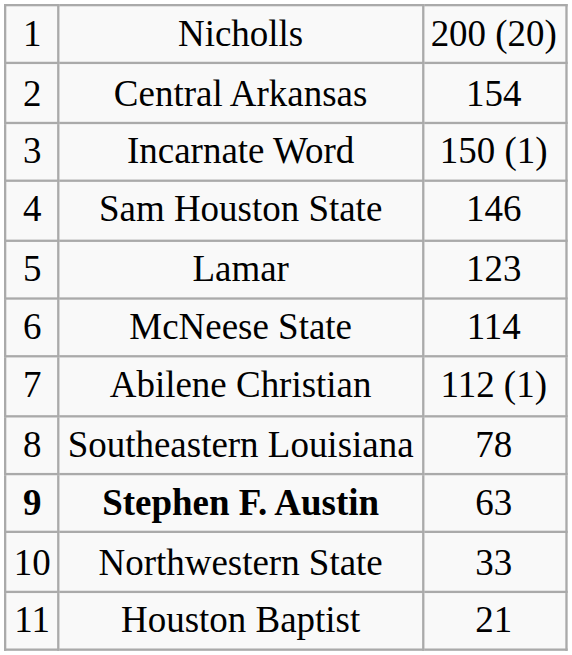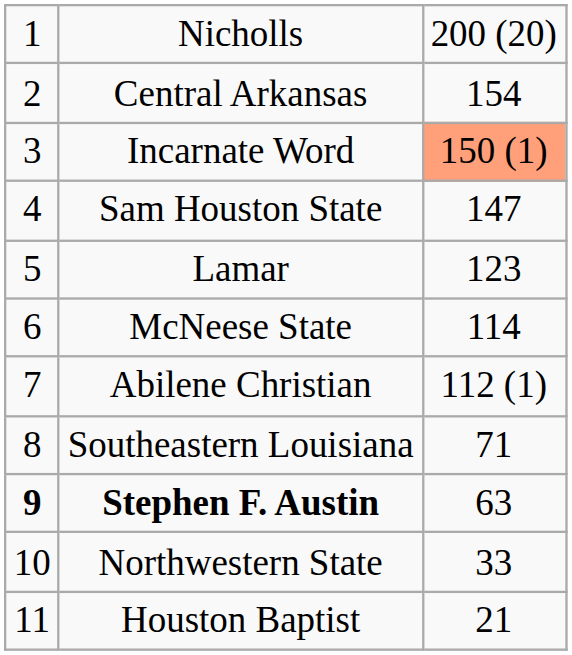Incarnate Word | column 3: no background -> lightsalmon background
Sam Houston State | column 3: 146 -> 147
Southeastern Louisiana | column 3: 78 -> 71
